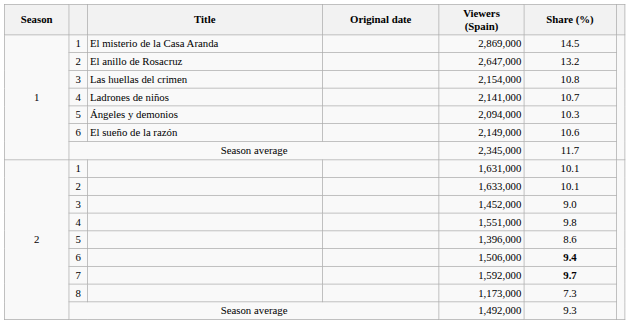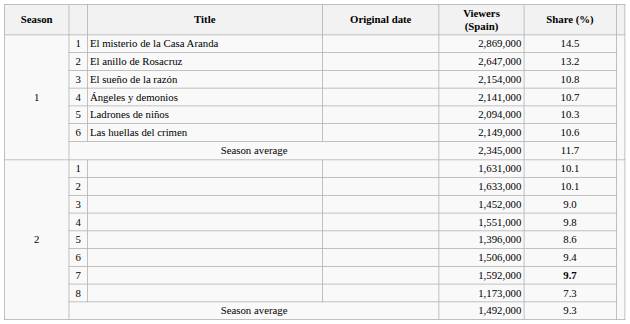1 / 3 | Title: Las huellas del crimen -> El sueño de la razón
1 / 4 | Title: Ladrones de niños -> Ángeles y demonios
1 / 5 | Title: Ángeles y demonios -> Ladrones de niños
1 / 6 | Title: El sueño de la razón -> Las huellas del crimen
2 / 6 | Share (%): bold -> normal
